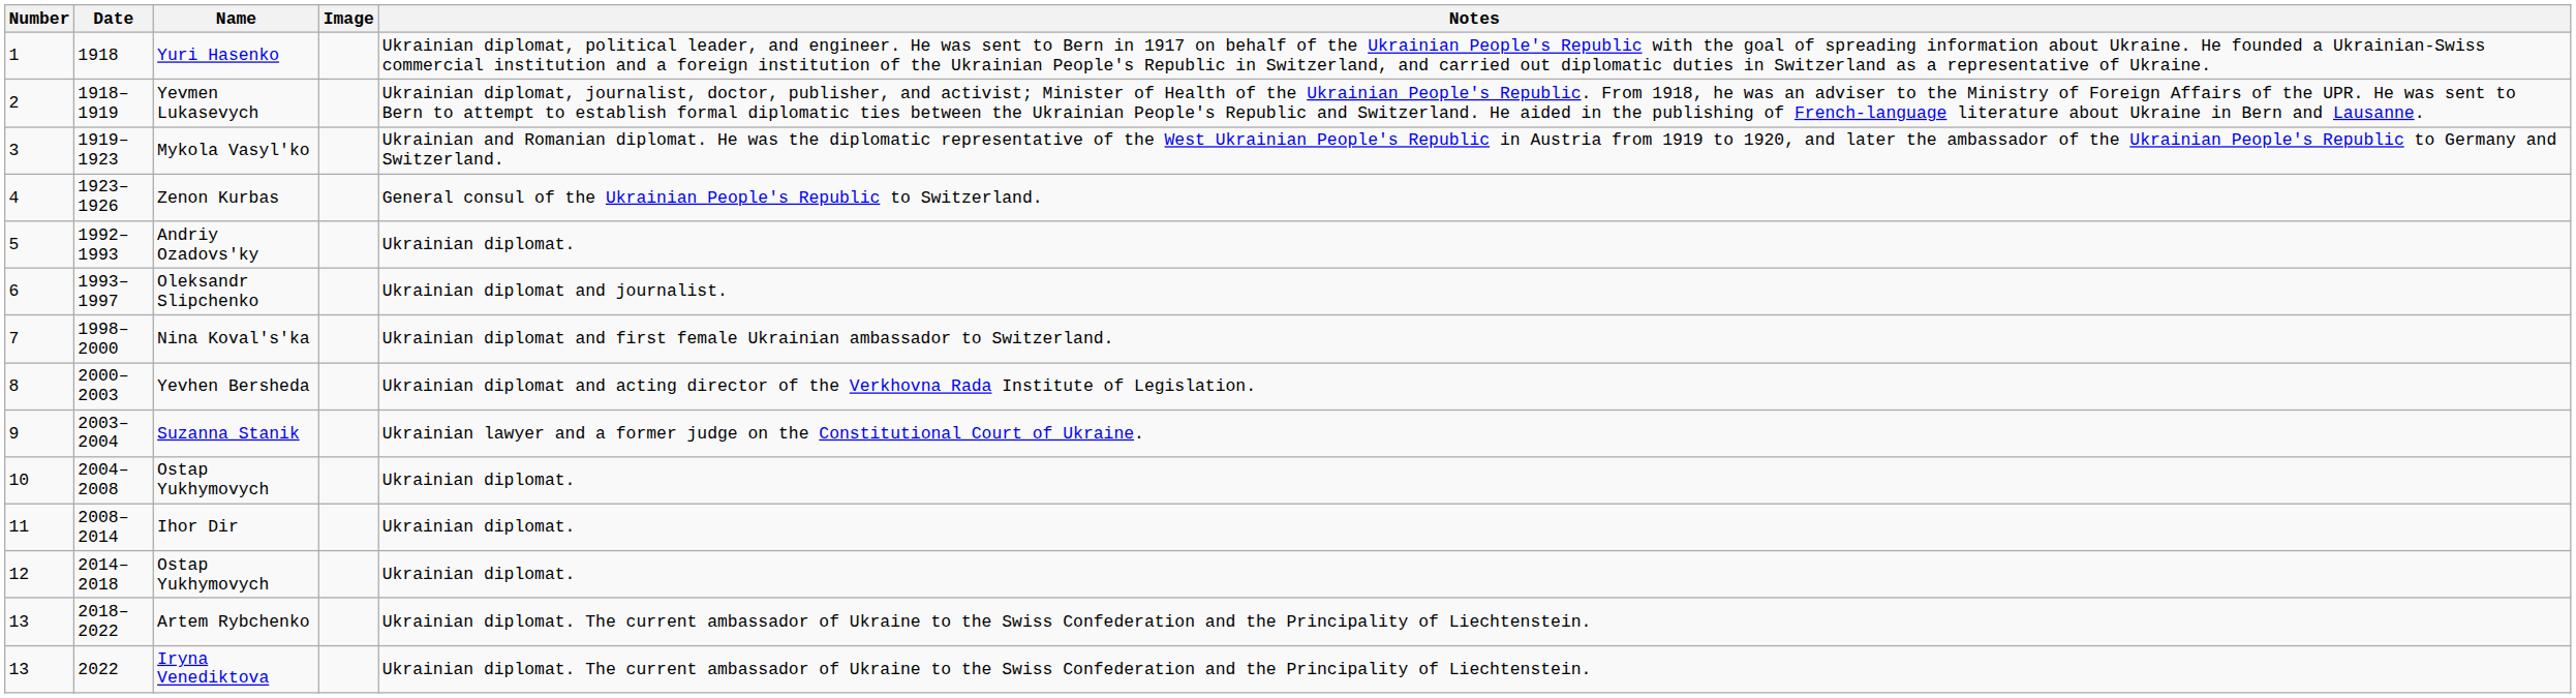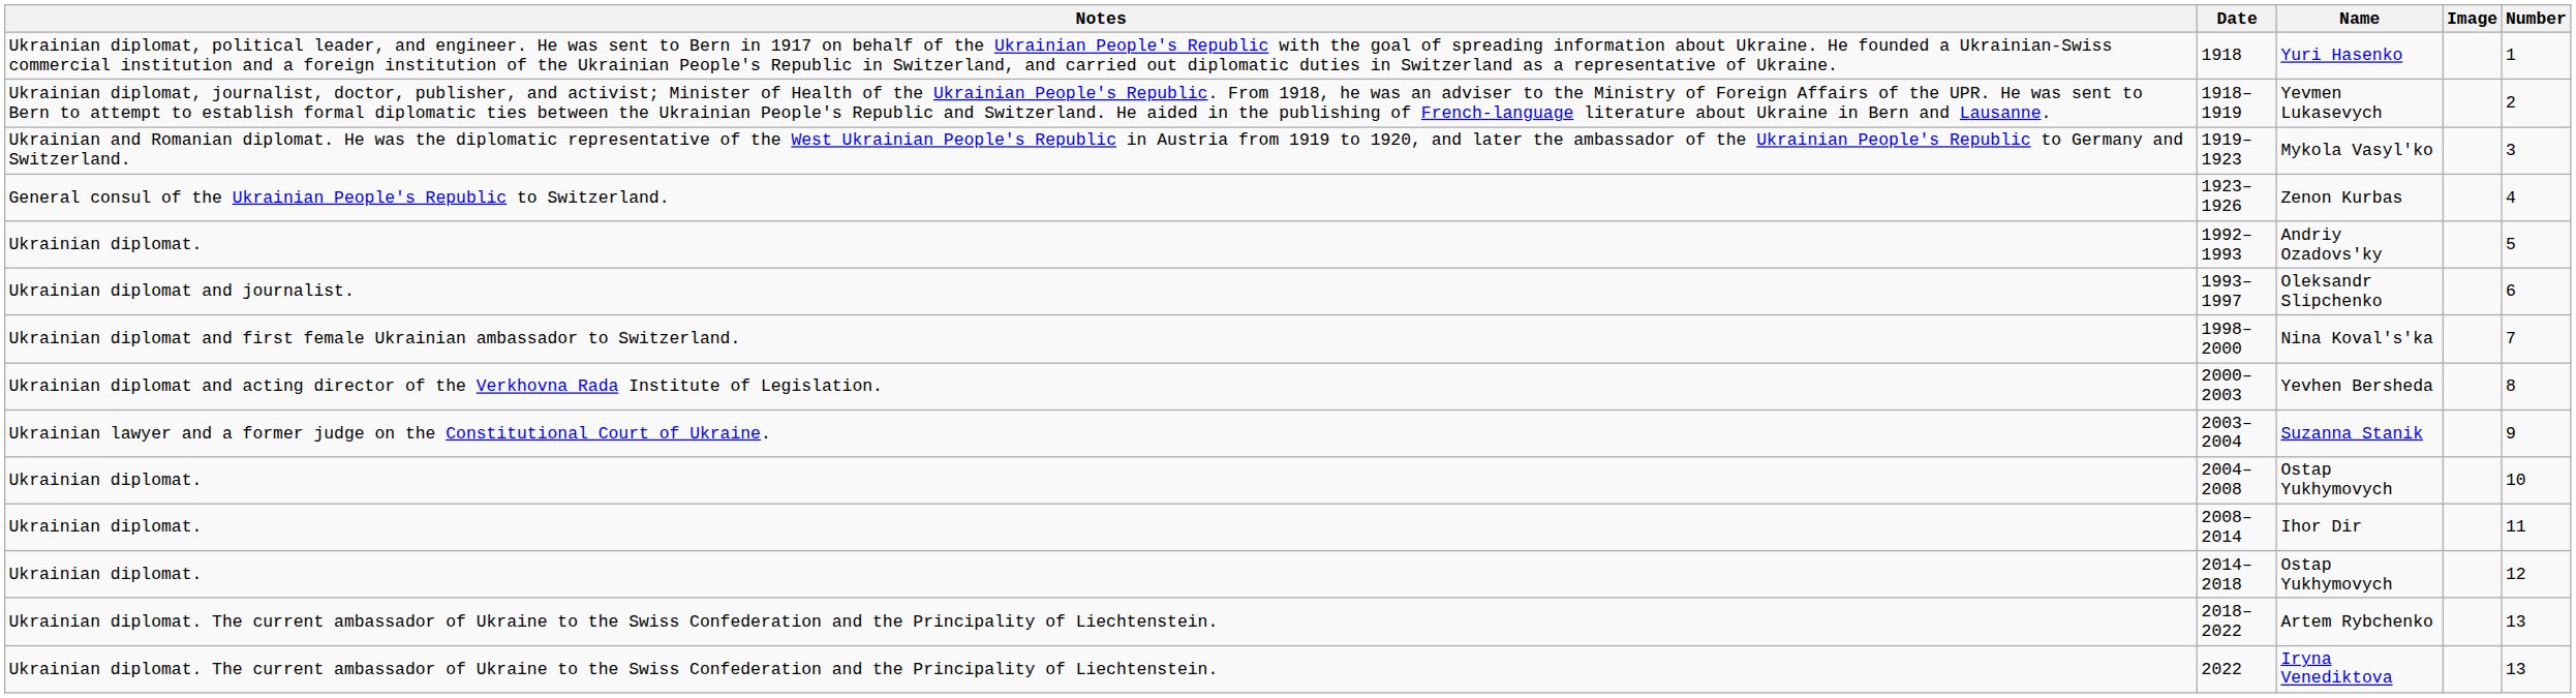columns swapped: Number <-> Notes
